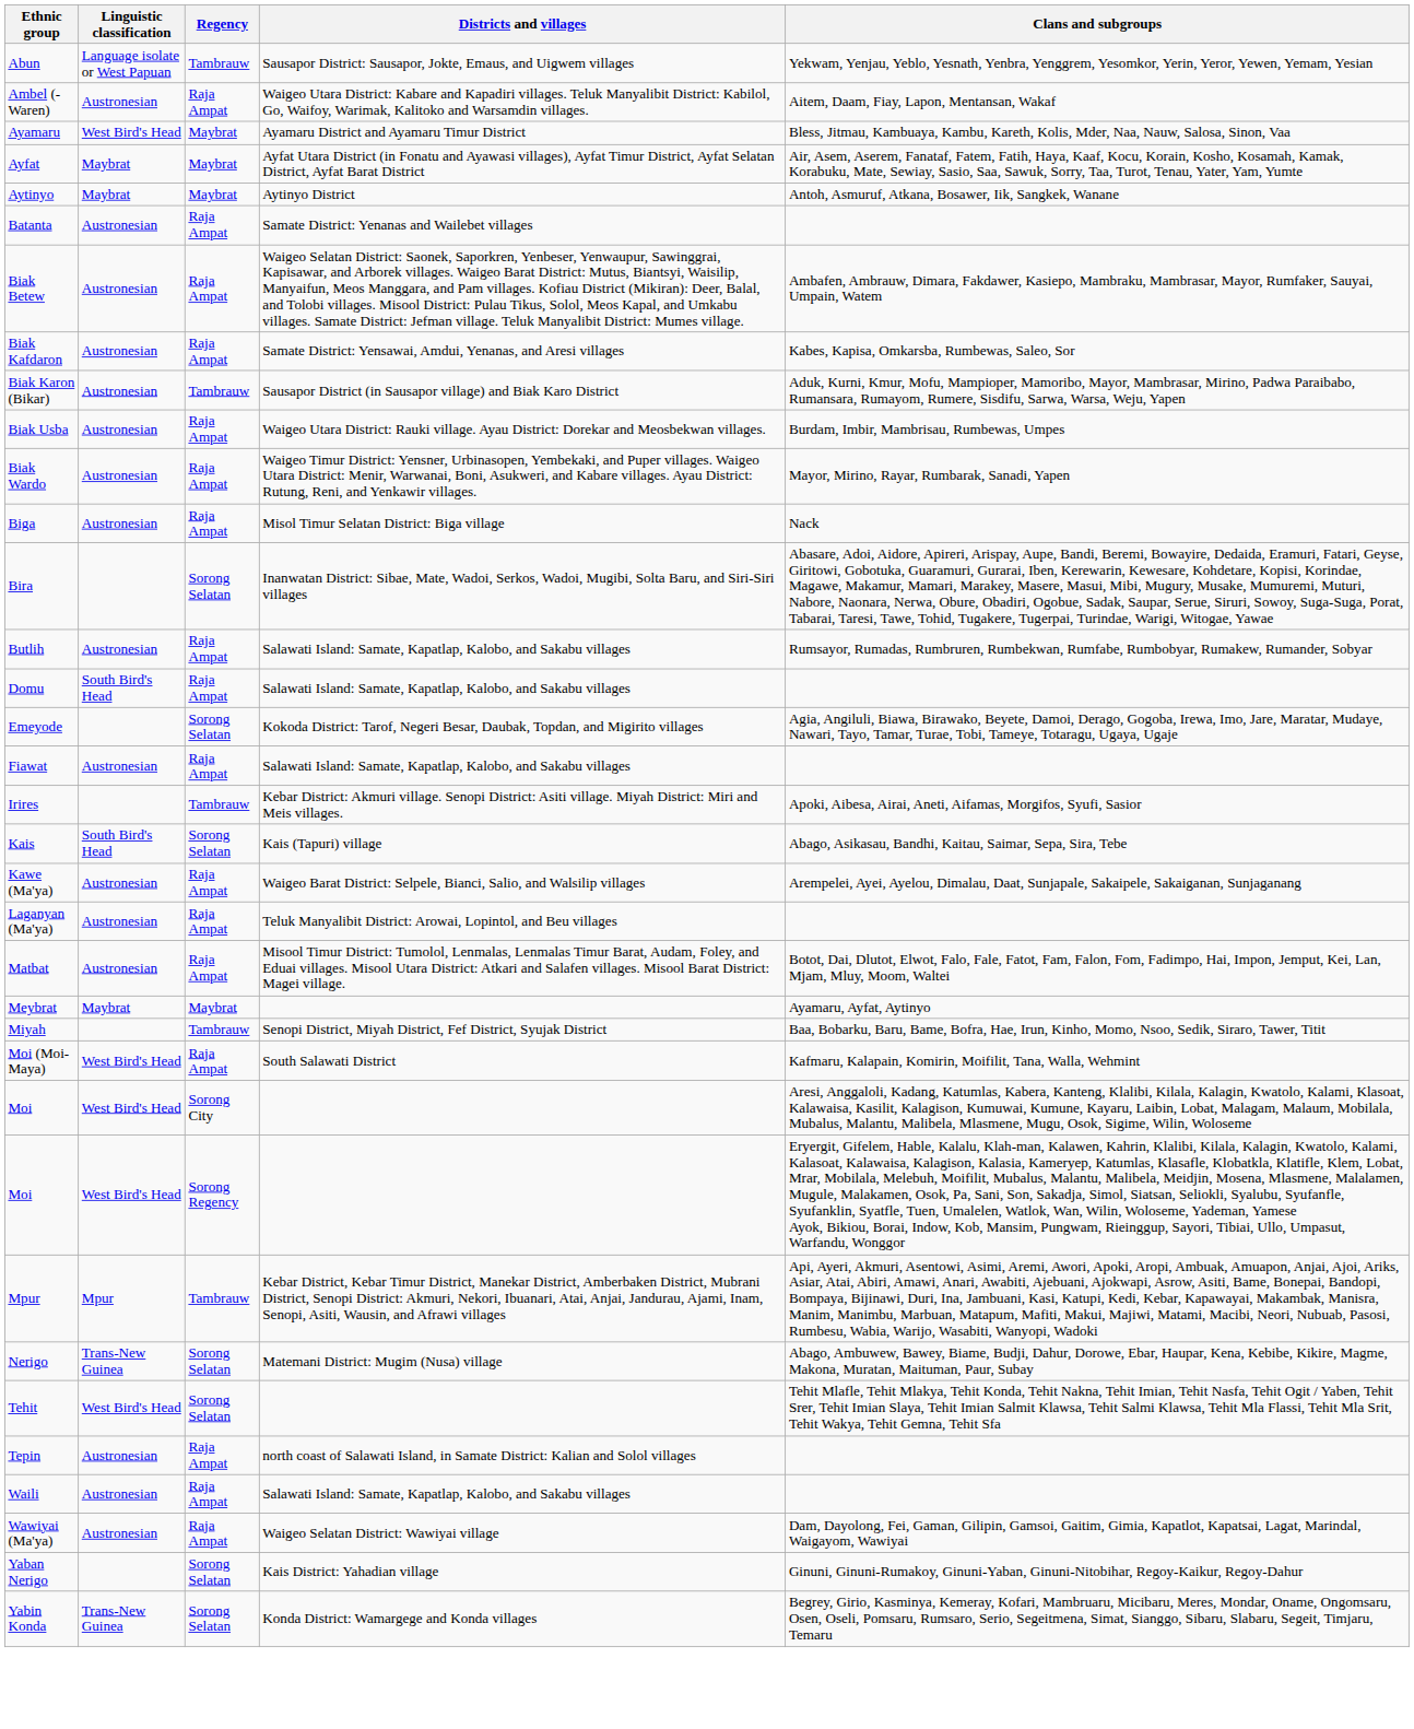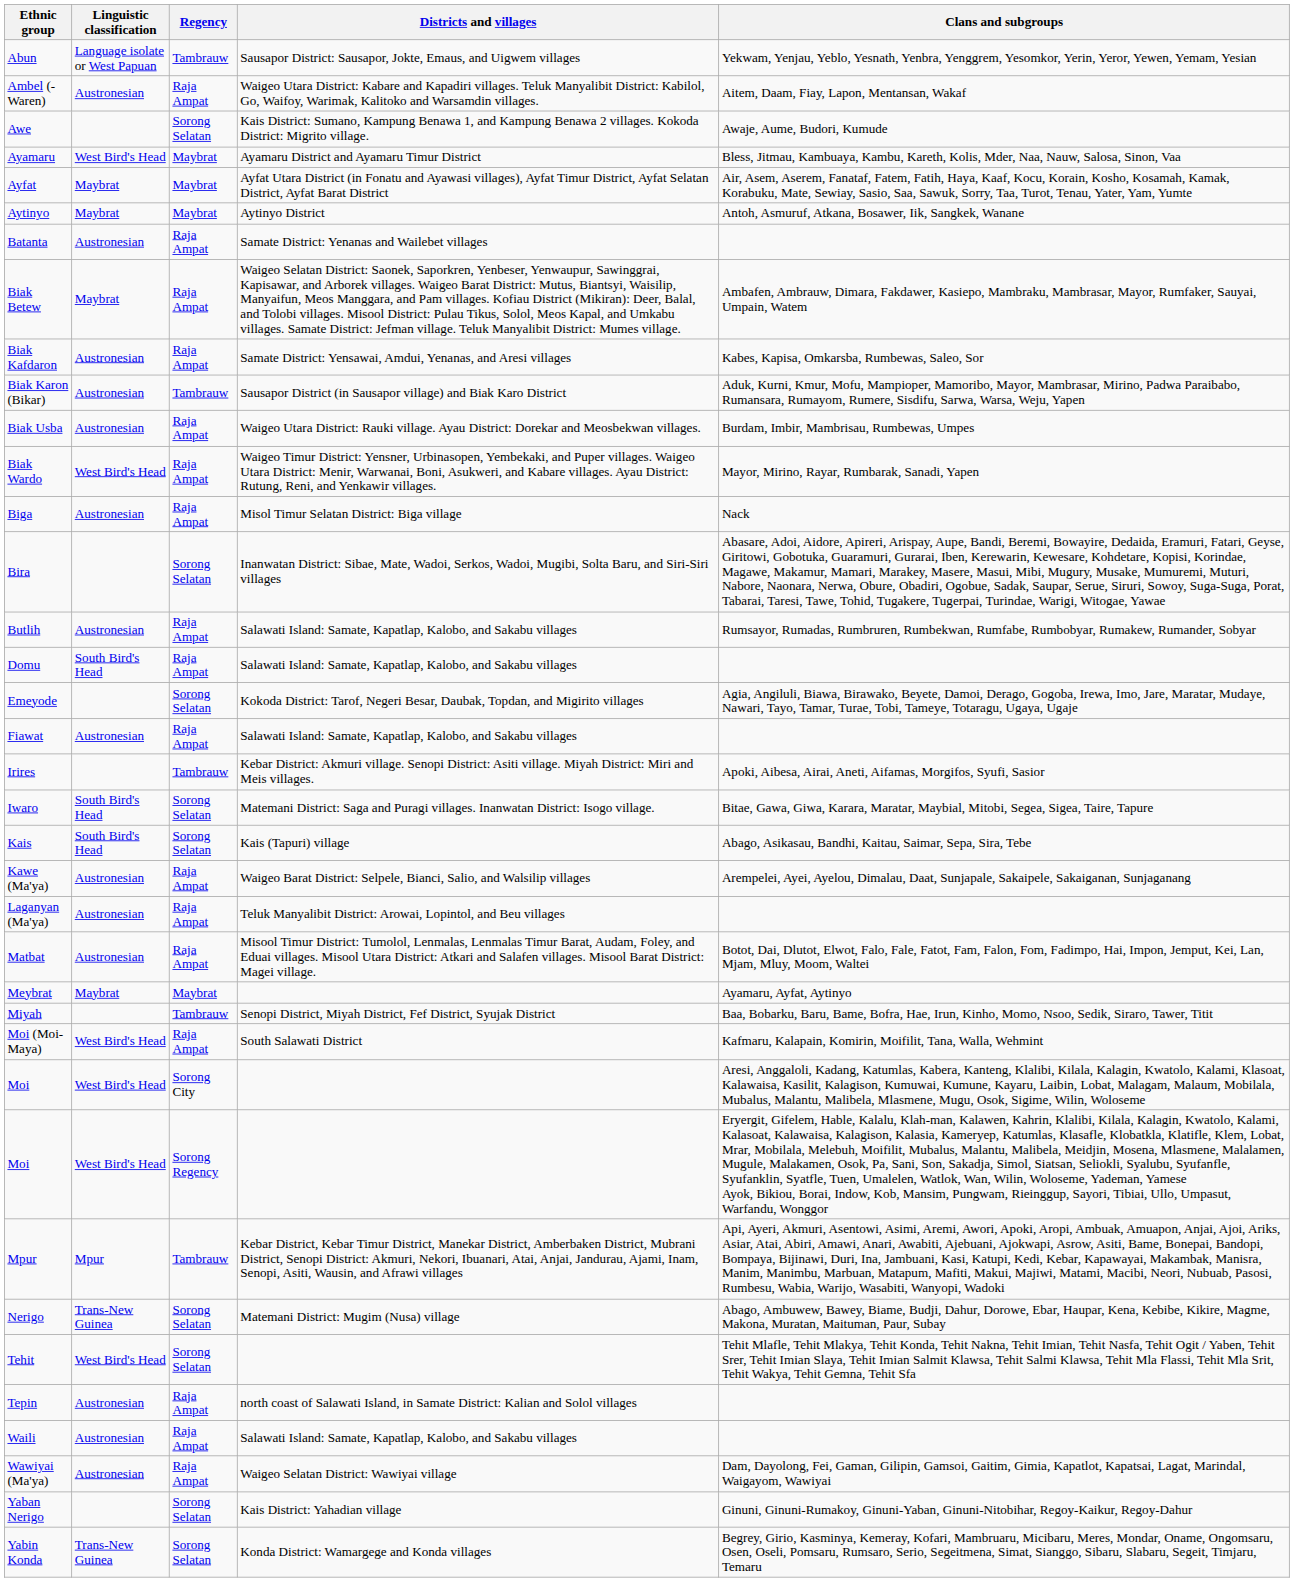+ row: Awe | Sorong Selatan | Kais District: Sumano, Kampung Benawa 1, and Kampung Benawa 2 villages. Kokoda District: Migrito village. | Awaje, Aume, Budori, Kumude
Biak Betew | Linguistic classification: Austronesian -> Maybrat
Biak Wardo | Linguistic classification: Austronesian -> West Bird's Head
+ row: Iwaro | South Bird's Head | Sorong Selatan | Matemani District: Saga and Puragi villages. Inanwatan District: Isogo village. | Bitae, Gawa, Giwa, Karara, Maratar, Maybial, Mitobi, Segea, Sigea, Taire, Tapure
